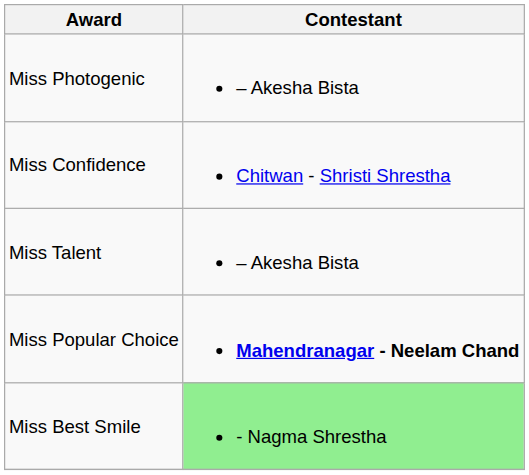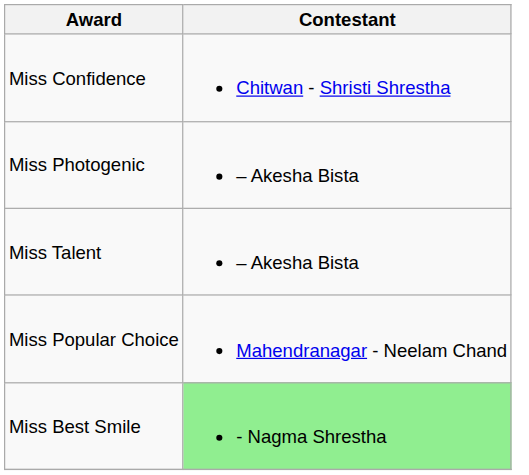rows swapped: Miss Photogenic <-> Miss Confidence
Miss Popular Choice | Contestant: bold -> normal
